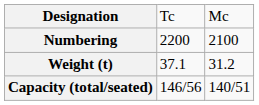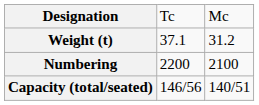rows swapped: Numbering <-> Weight (t)
